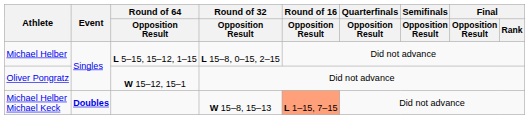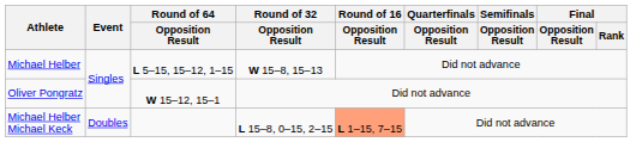Michael Helber | Round of 32 / Opposition Result: L 15–8, 0–15, 2–15 -> W 15–8, 15–13
Michael Helber Michael Keck | Event: bold -> normal
Michael Helber Michael Keck | Round of 32 / Opposition Result: W 15–8, 15–13 -> L 15–8, 0–15, 2–15
